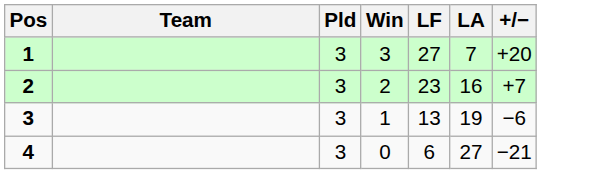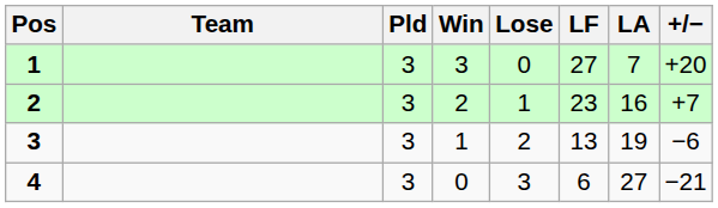+ column: Lose | 0 | 1 | 2 | 3
